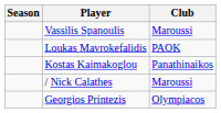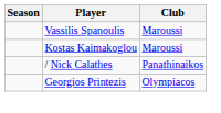- row: Loukas Mavrokefalidis | PAOK
Kostas Kaimakoglou | Club: Panathinaikos -> Maroussi
/ Nick Calathes | Club: Maroussi -> Panathinaikos
